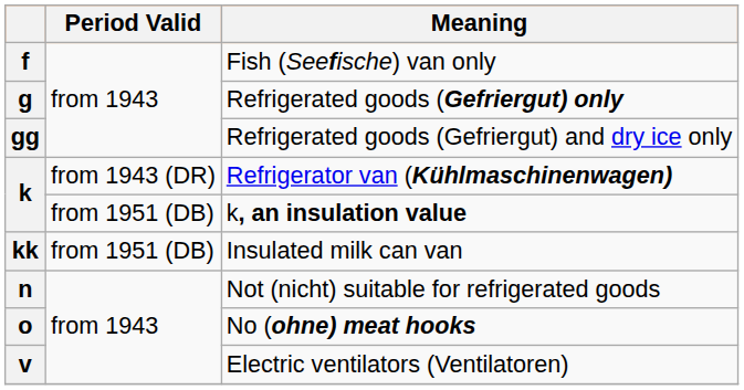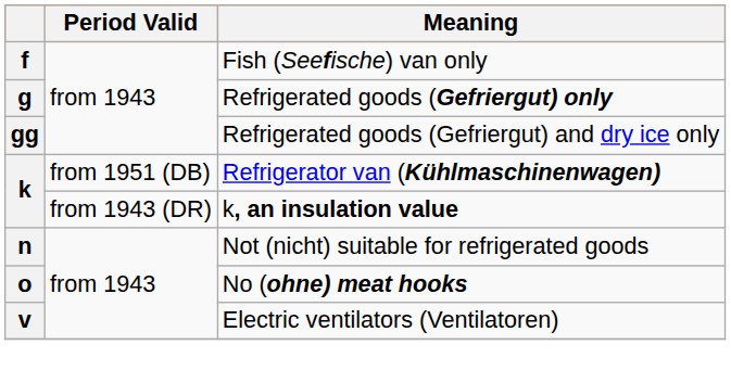Refrigerator van (Kühlmaschinenwagen) | Period Valid: from 1943 (DR) -> from 1951 (DB)
k, an insulation value | Period Valid: from 1951 (DB) -> from 1943 (DR)
- row: kk | from 1951 (DB) | Insulated milk can van
